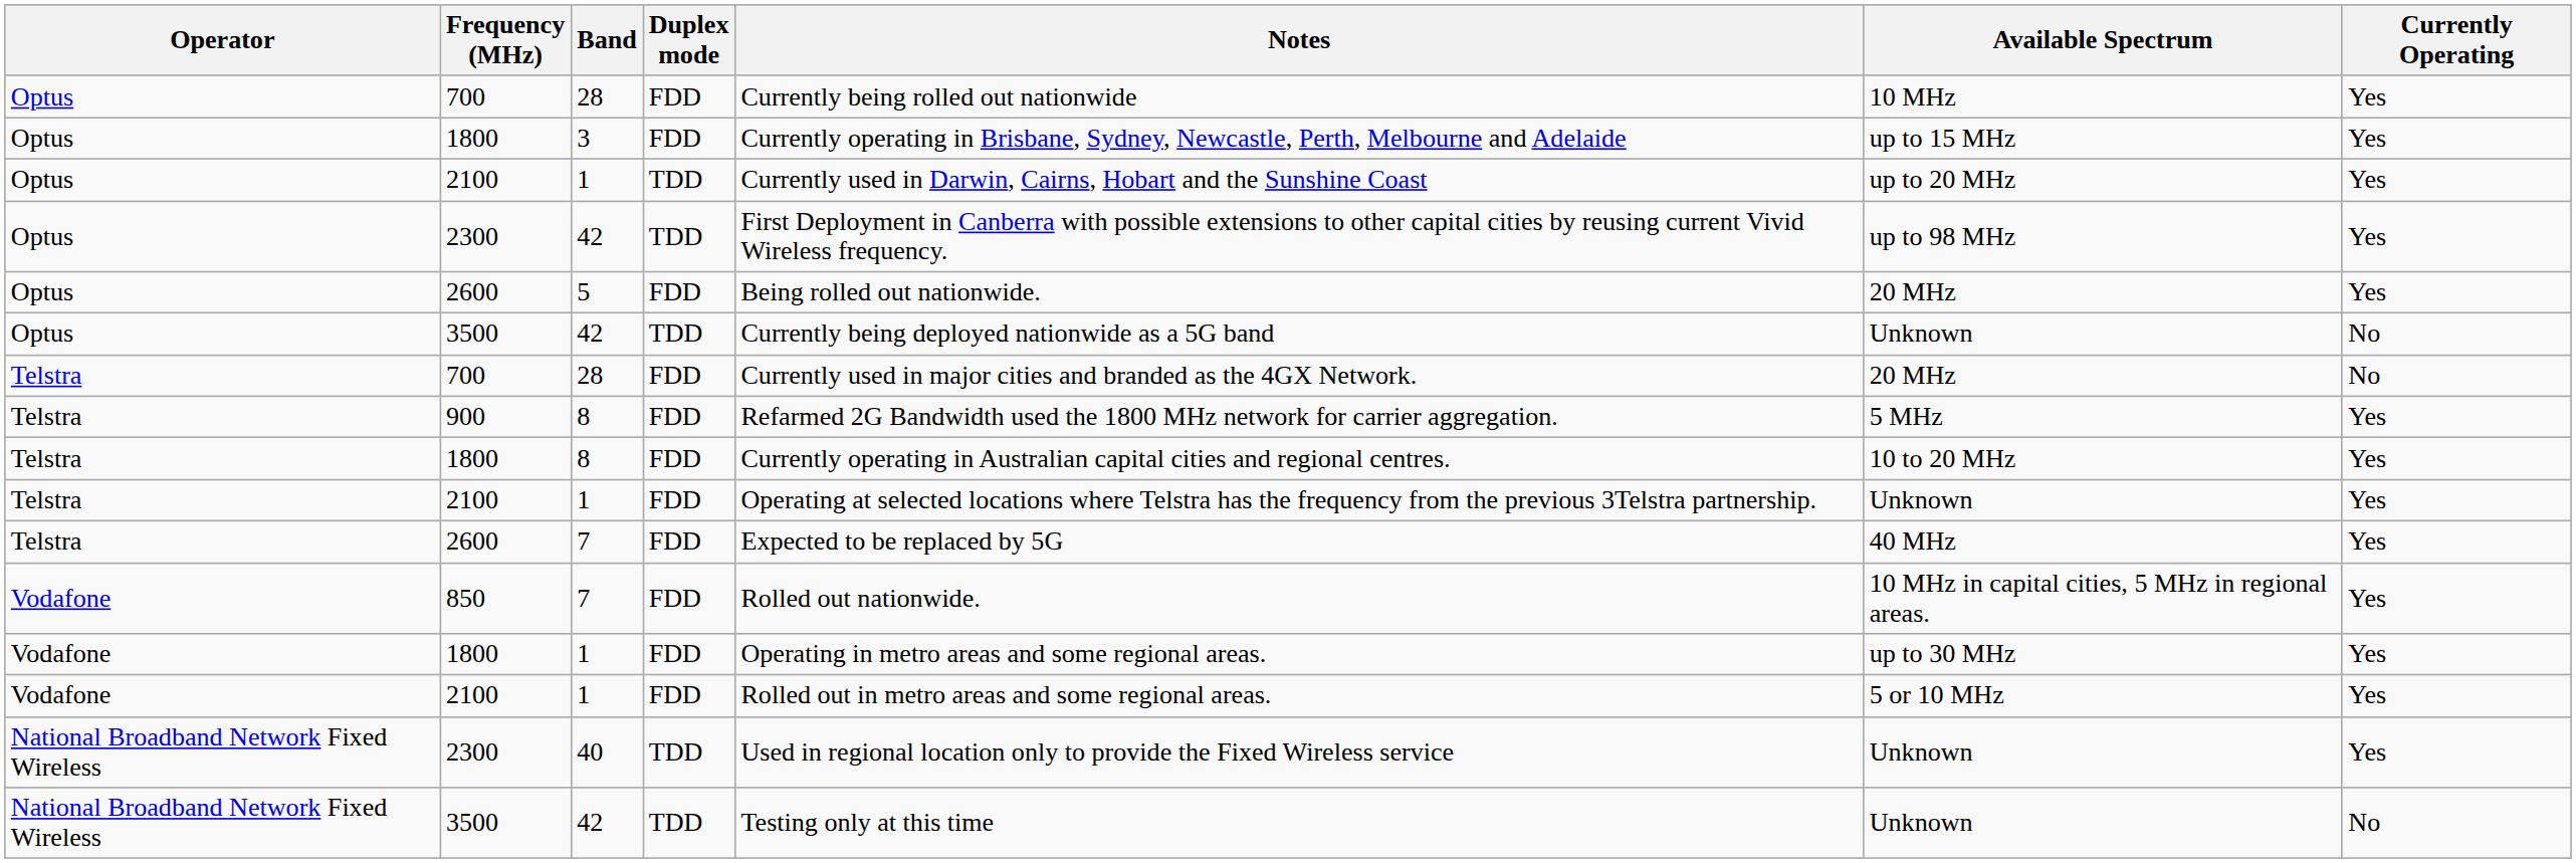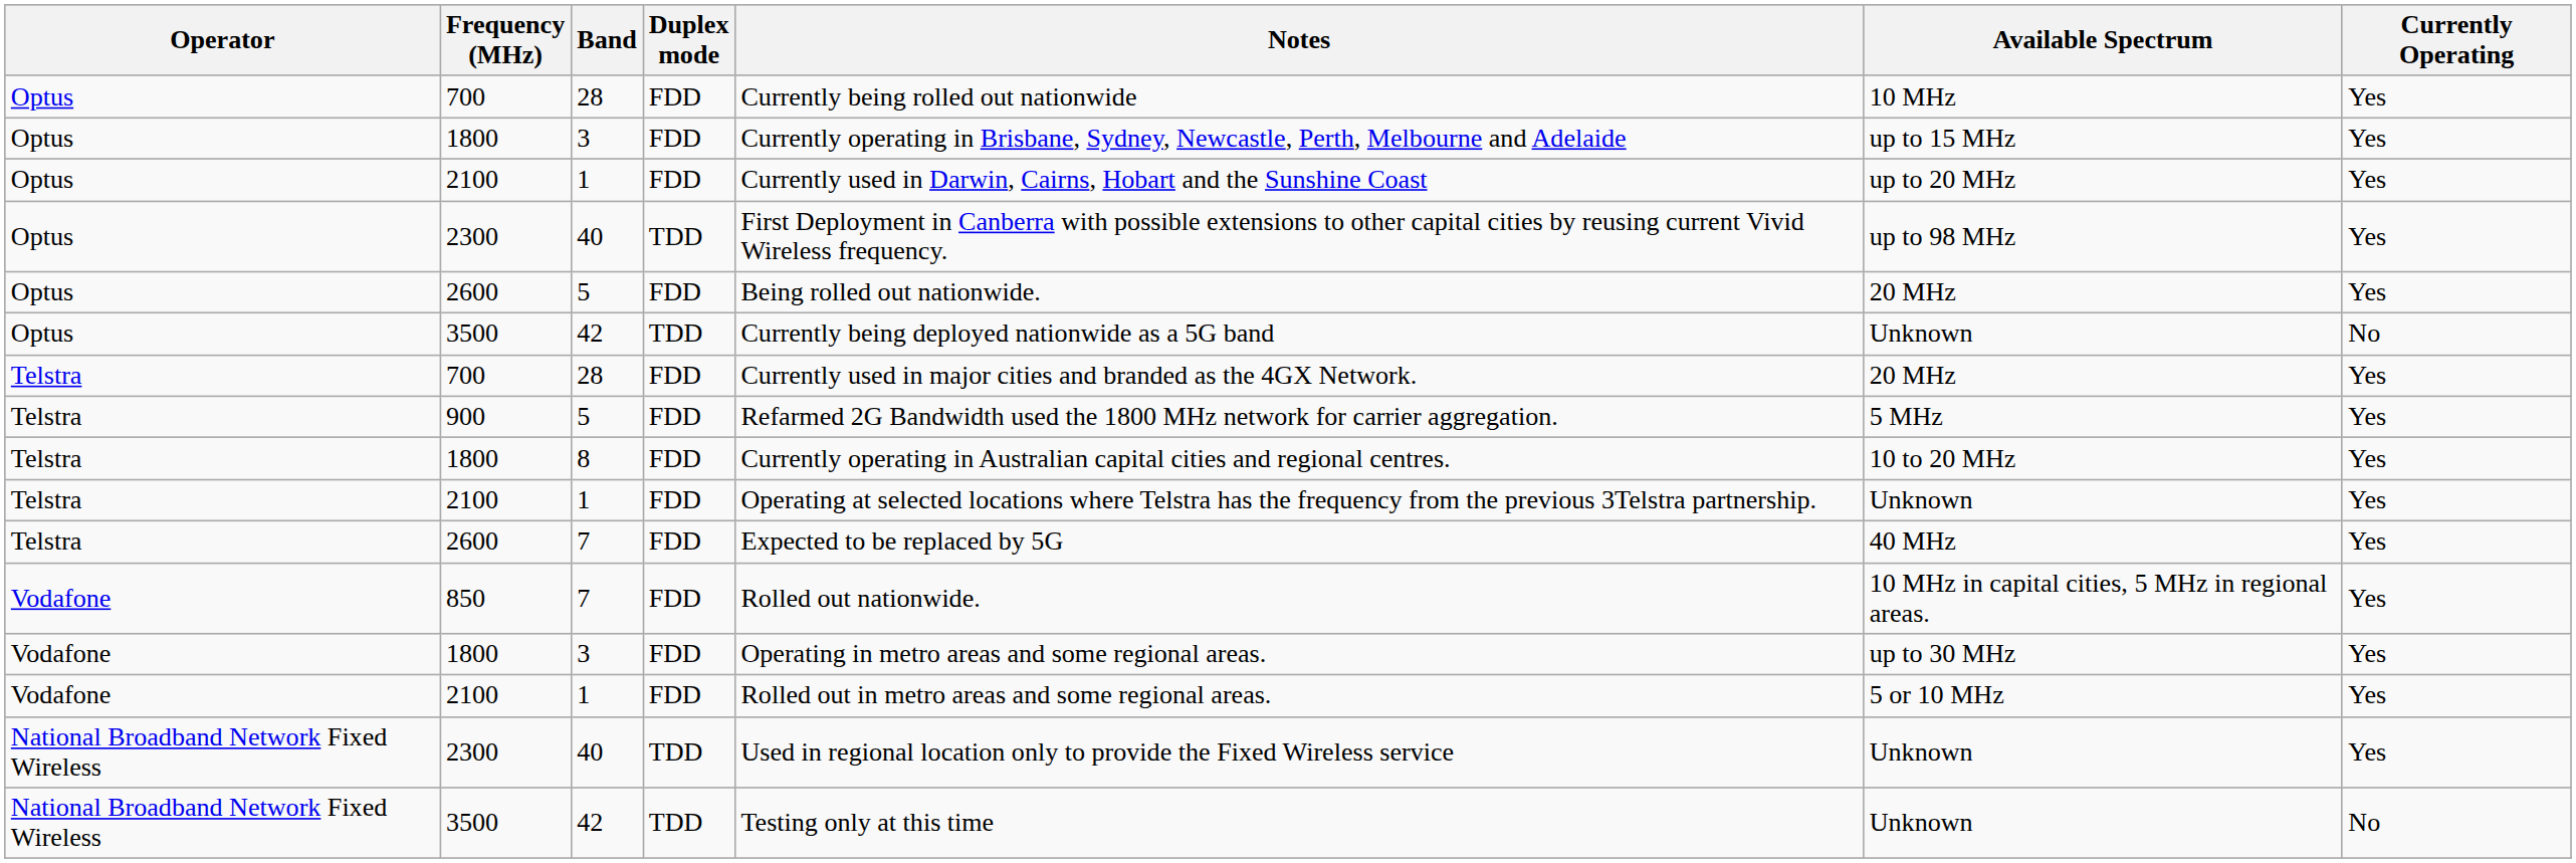Optus / 2100 | Duplex mode: TDD -> FDD
Optus / 2300 | Band: 42 -> 40
Telstra / 700 | Currently Operating: No -> Yes
900 | Band: 8 -> 5
Vodafone / 1800 | Band: 1 -> 3
